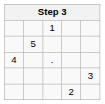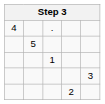rows swapped: 1 <-> .
